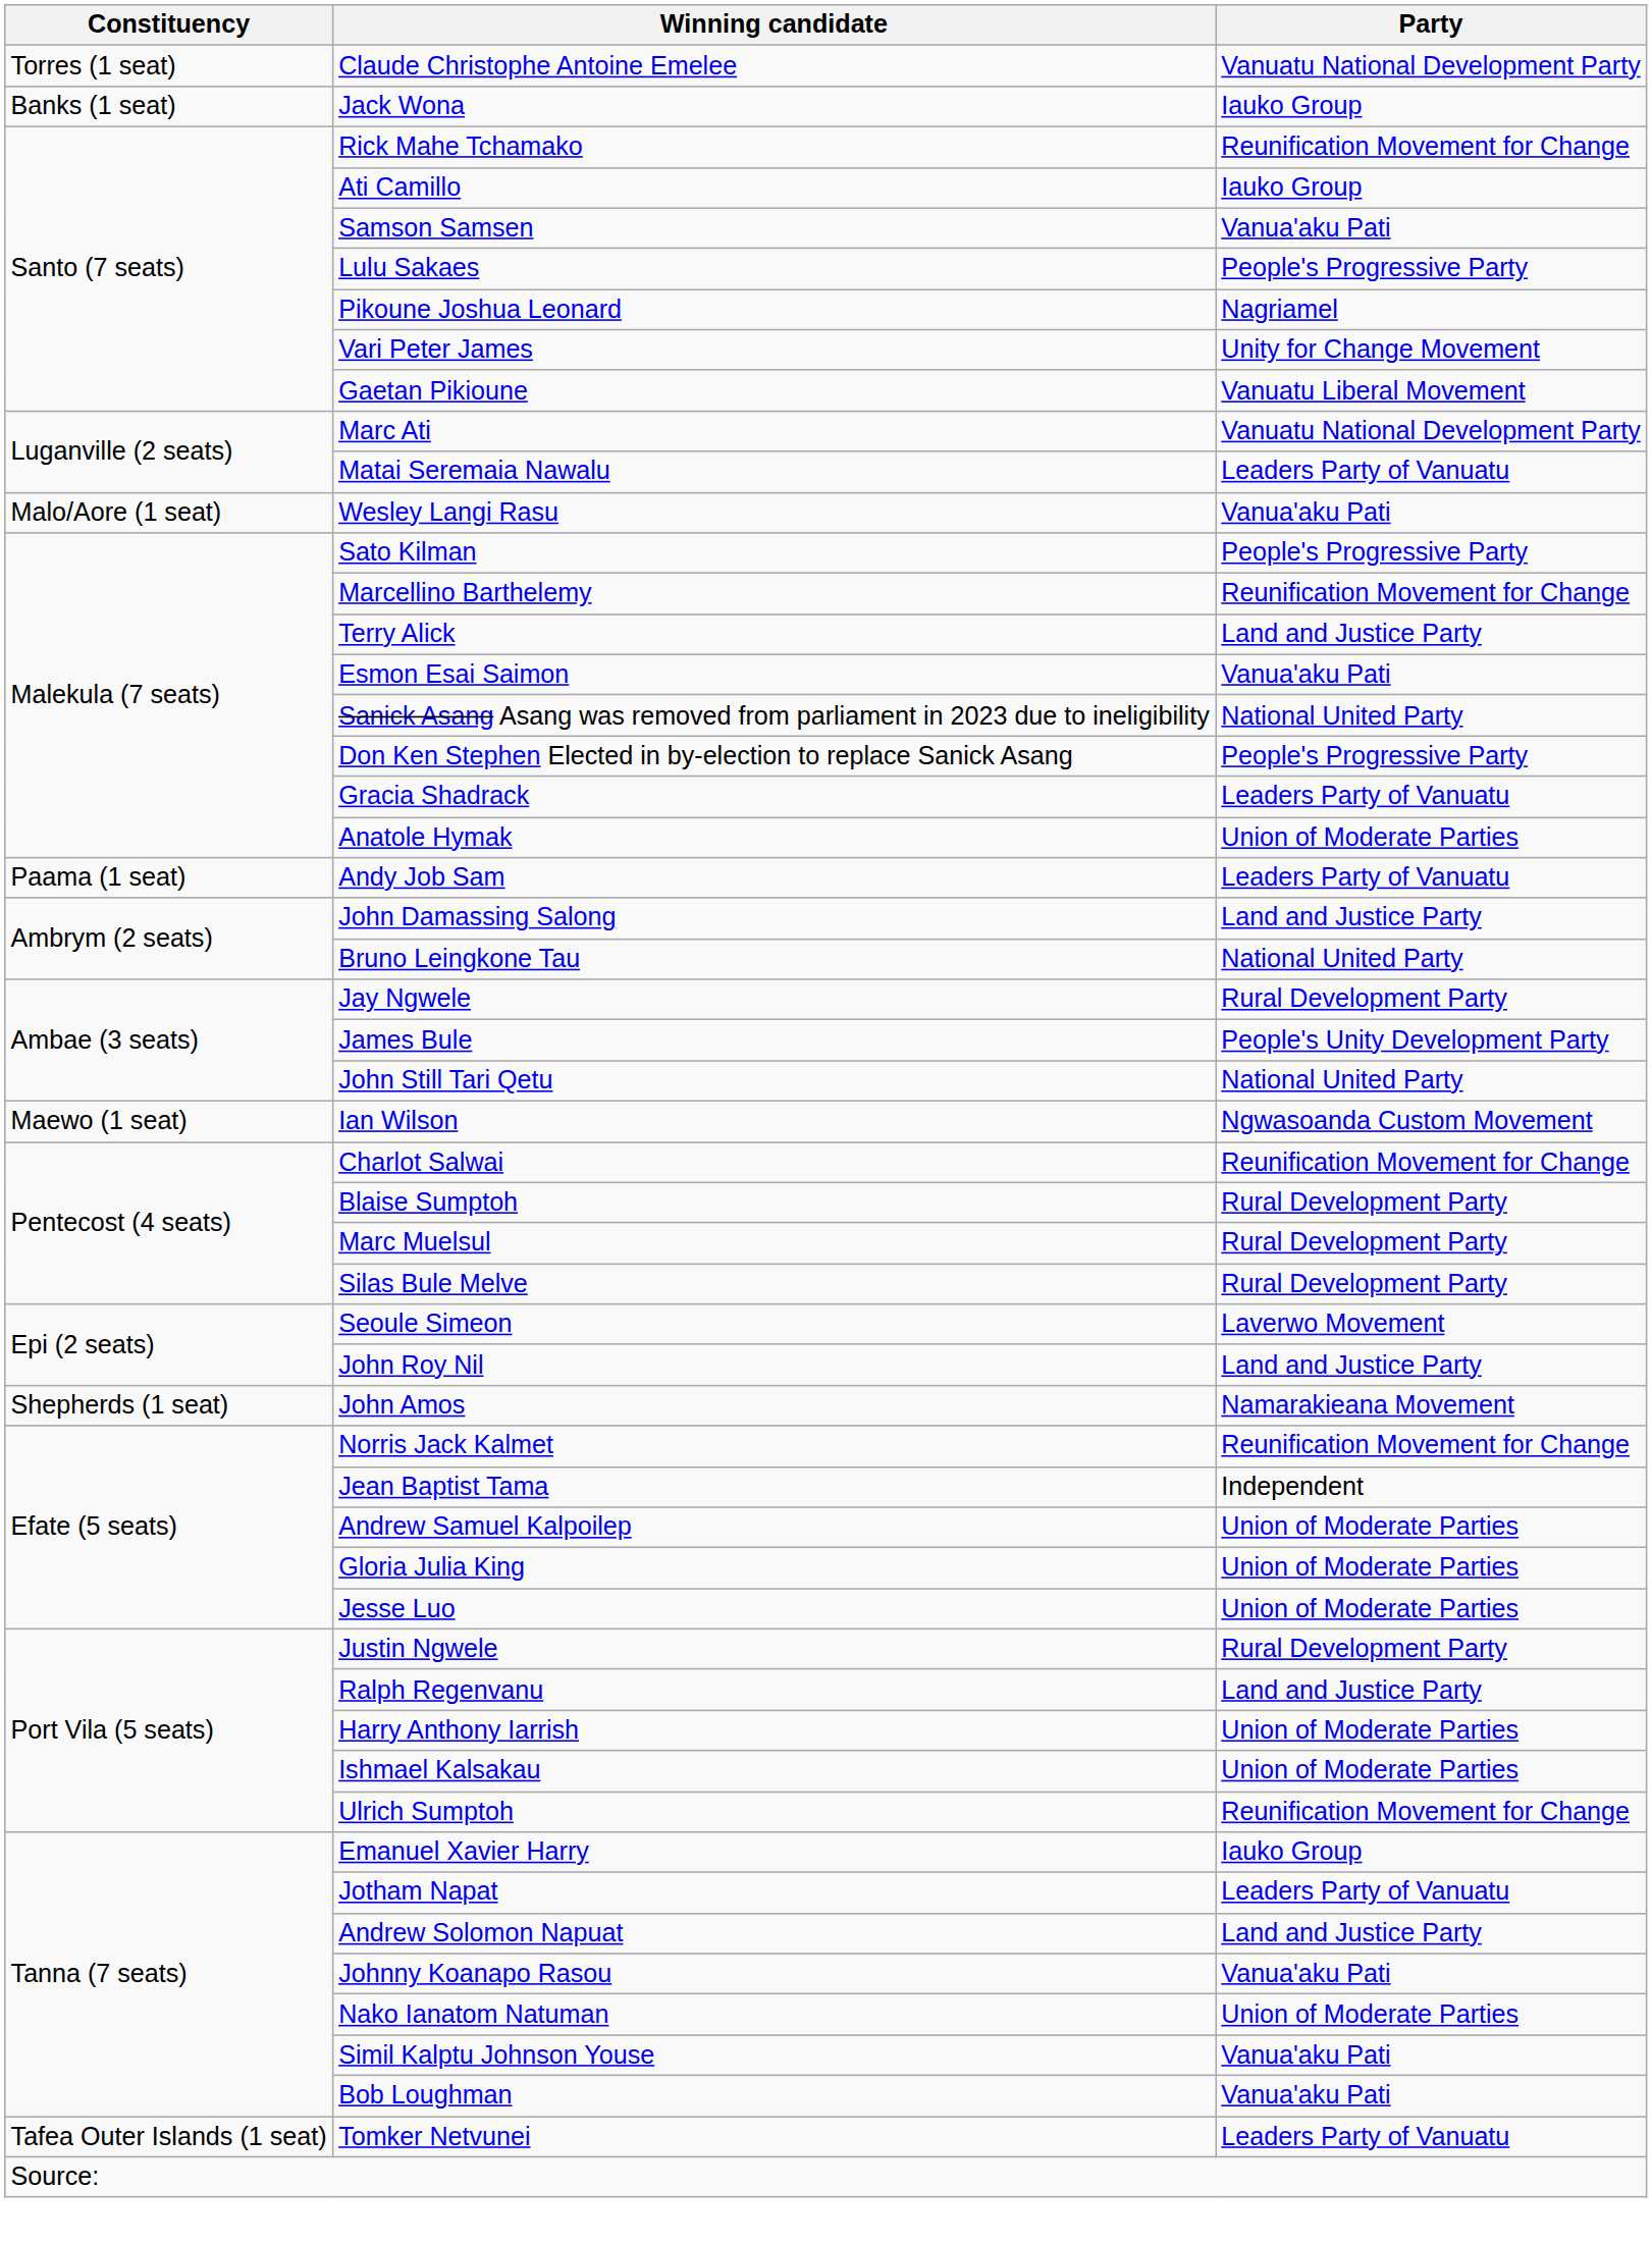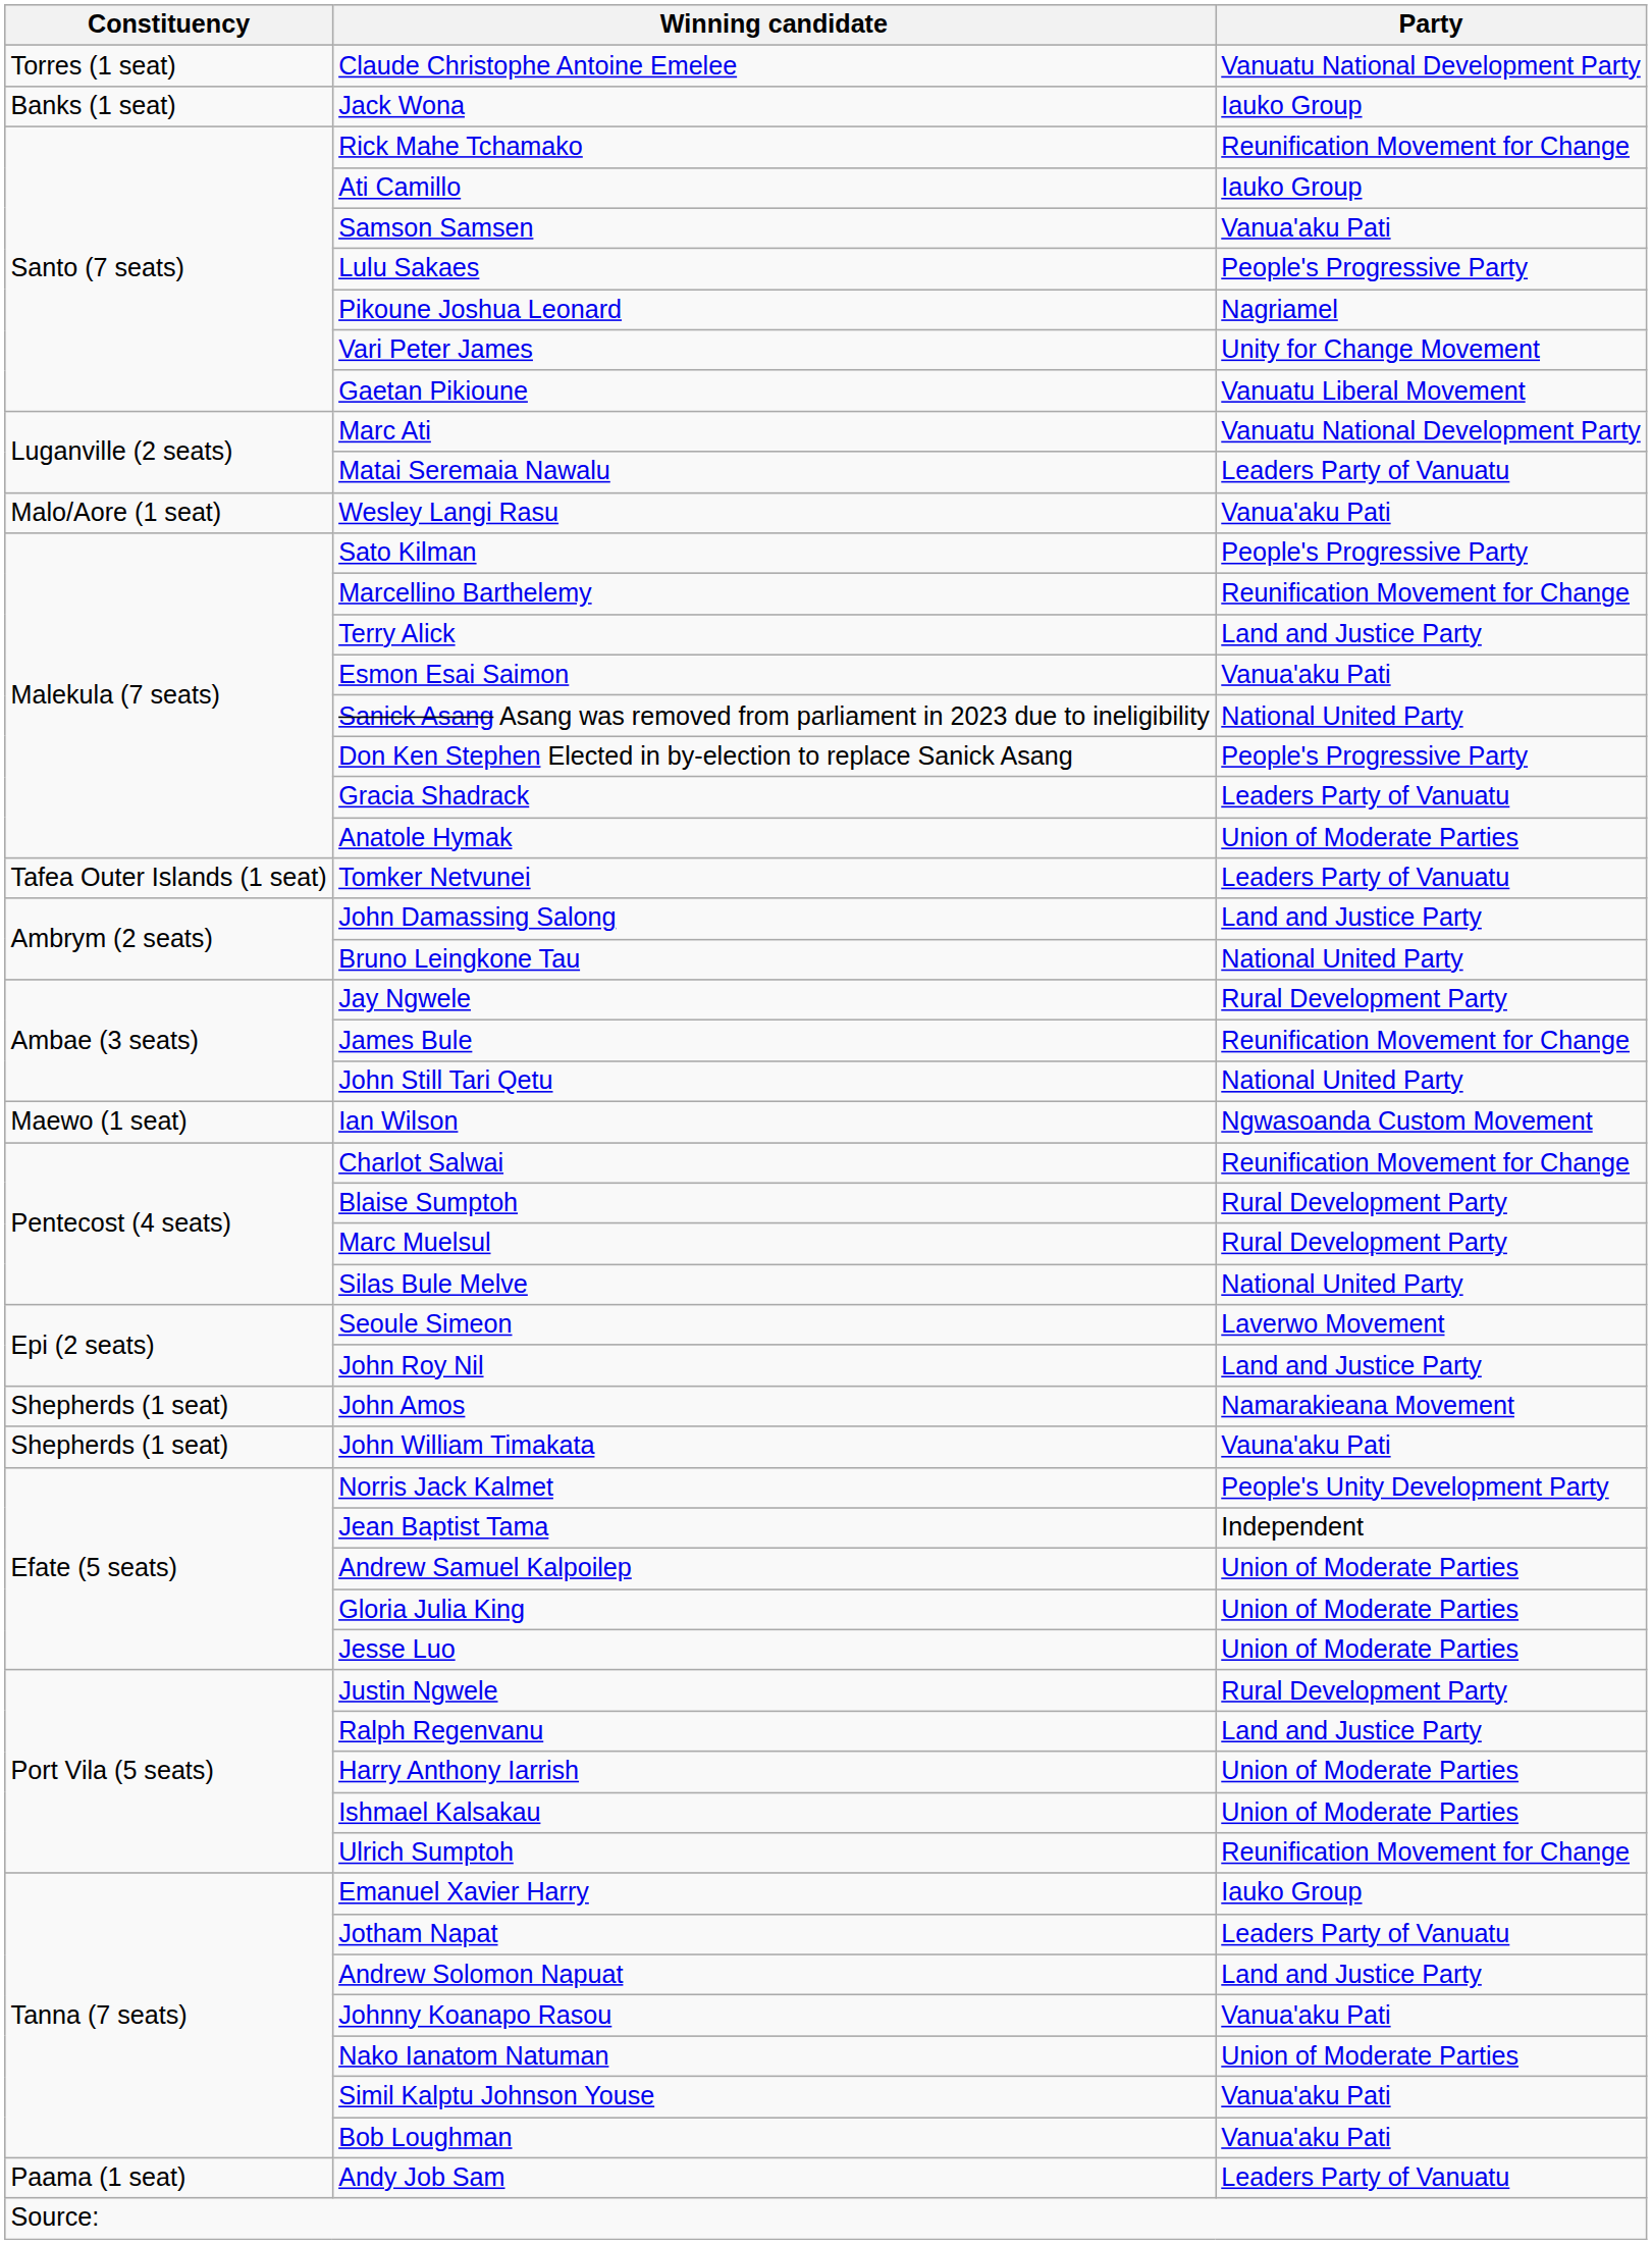rows swapped: Andy Job Sam <-> Tomker Netvunei
James Bule | Party: People's Unity Development Party -> Reunification Movement for Change
Silas Bule Melve | Party: Rural Development Party -> National United Party
+ row: Shepherds (1 seat) | John William Timakata | Vauna'aku Pati
Norris Jack Kalmet | Party: Reunification Movement for Change -> People's Unity Development Party
